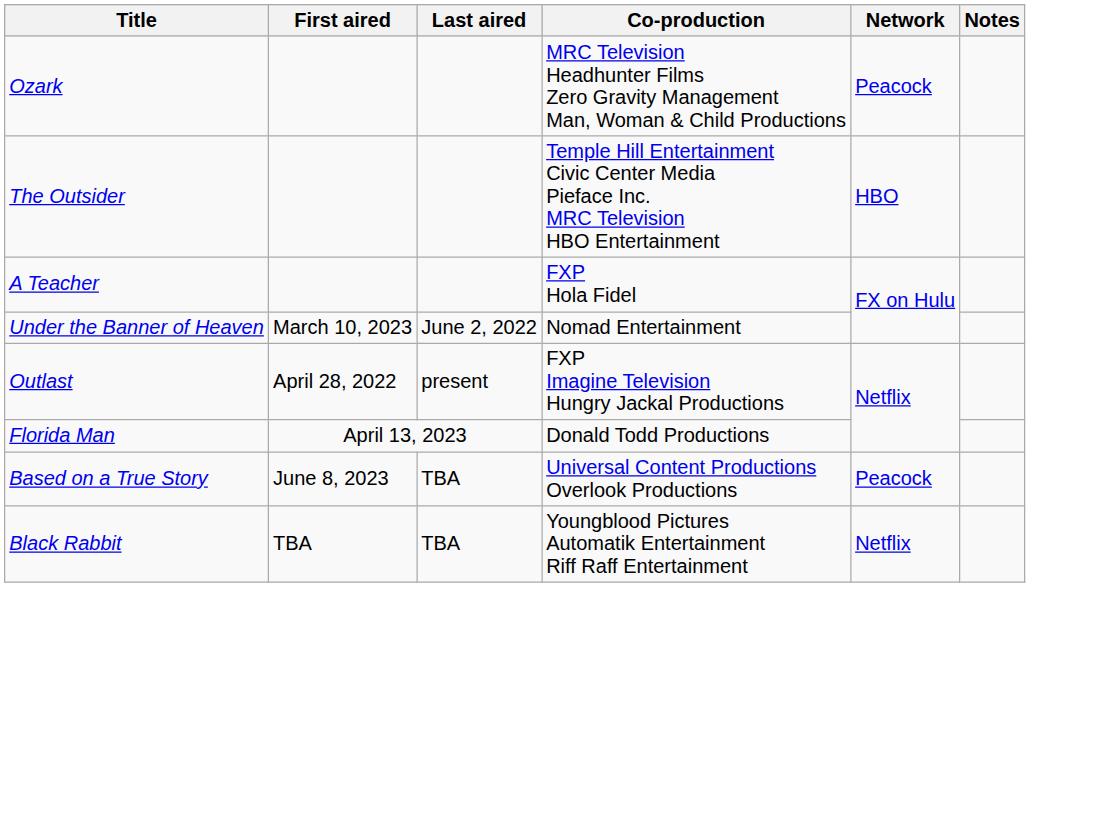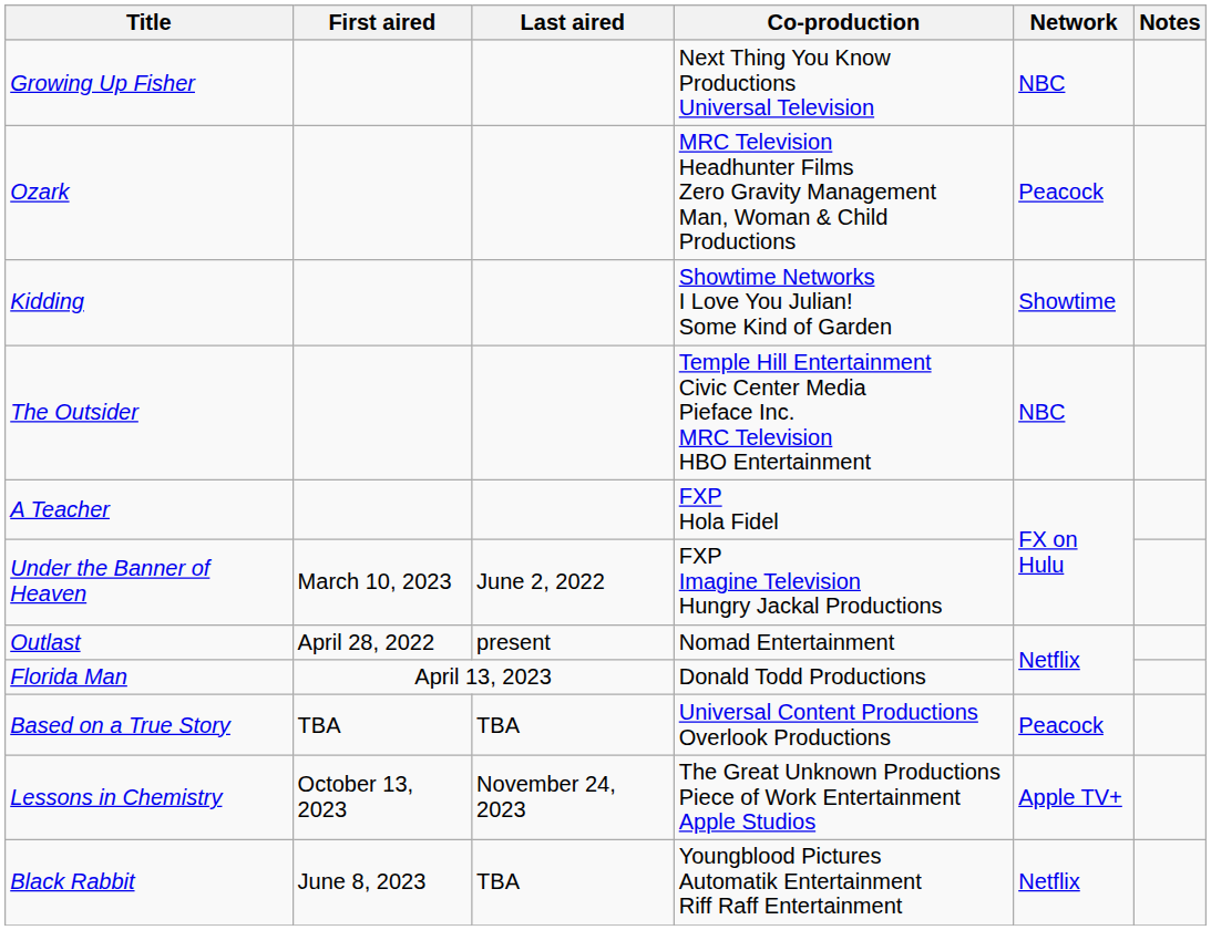+ row: Growing Up Fisher | Next Thing You Know Productions Universal Television | NBC
+ row: Kidding | Showtime Networks I Love You Julian! Some Kind of Garden | Showtime
The Outsider | Network: HBO -> NBC
Under the Banner of Heaven | Co-production: Nomad Entertainment -> FXP Imagine Television Hungry Jackal Productions
Outlast | Co-production: FXP Imagine Television Hungry Jackal Productions -> Nomad Entertainment
Based on a True Story | First aired: June 8, 2023 -> TBA
+ row: Lessons in Chemistry | October 13, 2023 | November 24, 2023 | The Great Unknown Productions Piece of Work Entertainment Apple Studios | Apple TV+
Black Rabbit | First aired: TBA -> June 8, 2023
